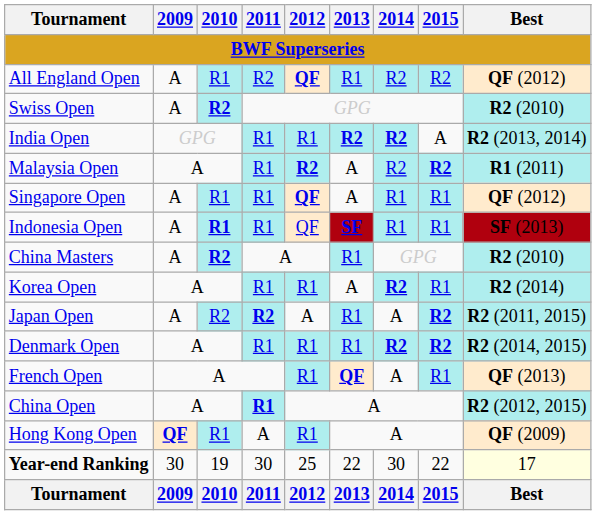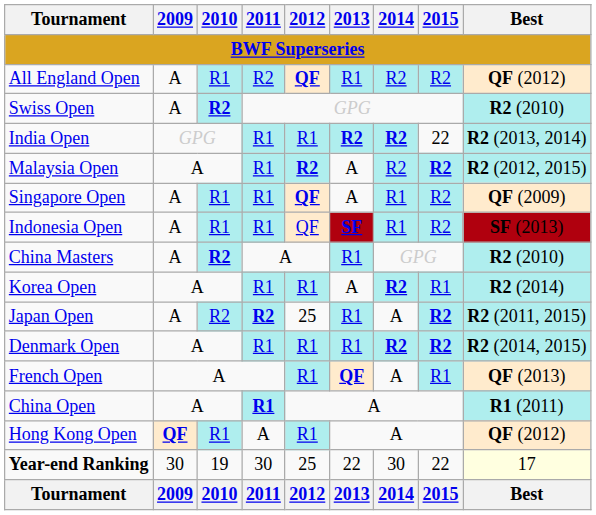India Open | 2015: A -> 22
Malaysia Open | Best: R1 (2011) -> R2 (2012, 2015)
Singapore Open | 2015: R1 -> R2
Singapore Open | Best: QF (2012) -> QF (2009)
Indonesia Open | 2010: bold -> normal
Indonesia Open | 2015: R1 -> R2
Japan Open | 2012: A -> 25
China Open | Best: R2 (2012, 2015) -> R1 (2011)
Hong Kong Open | Best: QF (2009) -> QF (2012)
